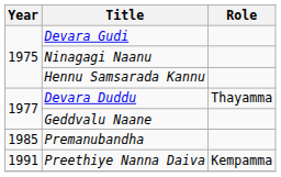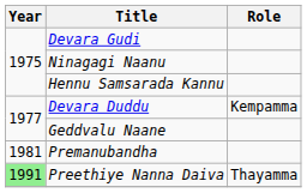Devara Duddu | Role: Thayamma -> Kempamma
Premanubandha | Year: 1985 -> 1981
Preethiye Nanna Daiva | Year: no background -> lightgreen background
Preethiye Nanna Daiva | Role: Kempamma -> Thayamma
